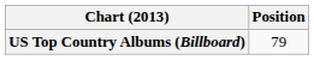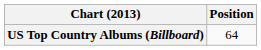US Top Country Albums (Billboard) | Position: 79 -> 64
